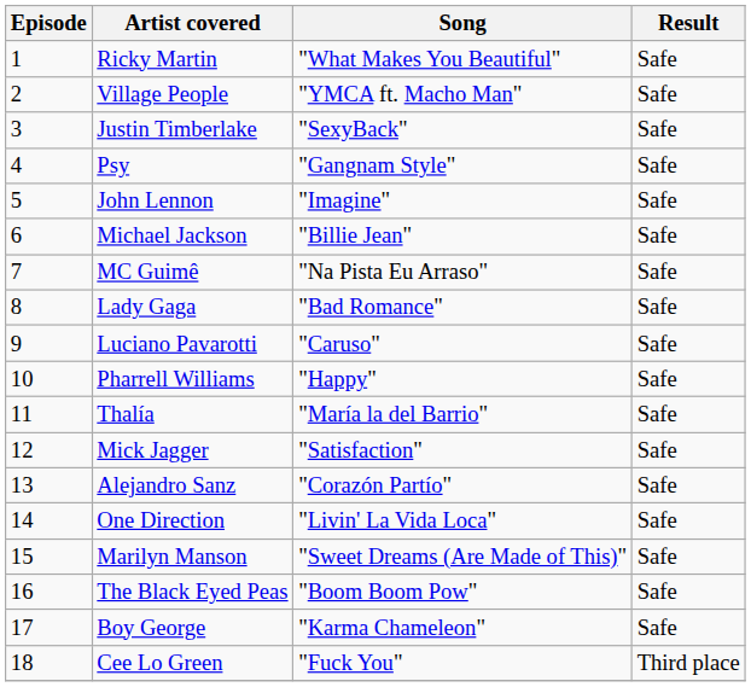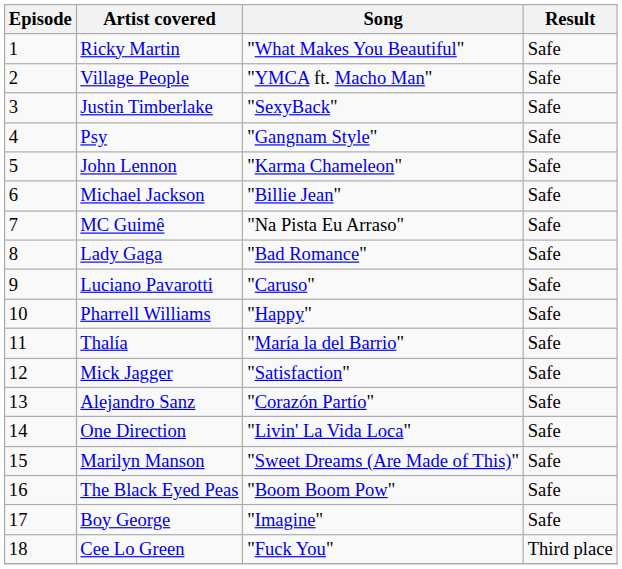John Lennon | Song: "Imagine" -> "Karma Chameleon"
Boy George | Song: "Karma Chameleon" -> "Imagine"
